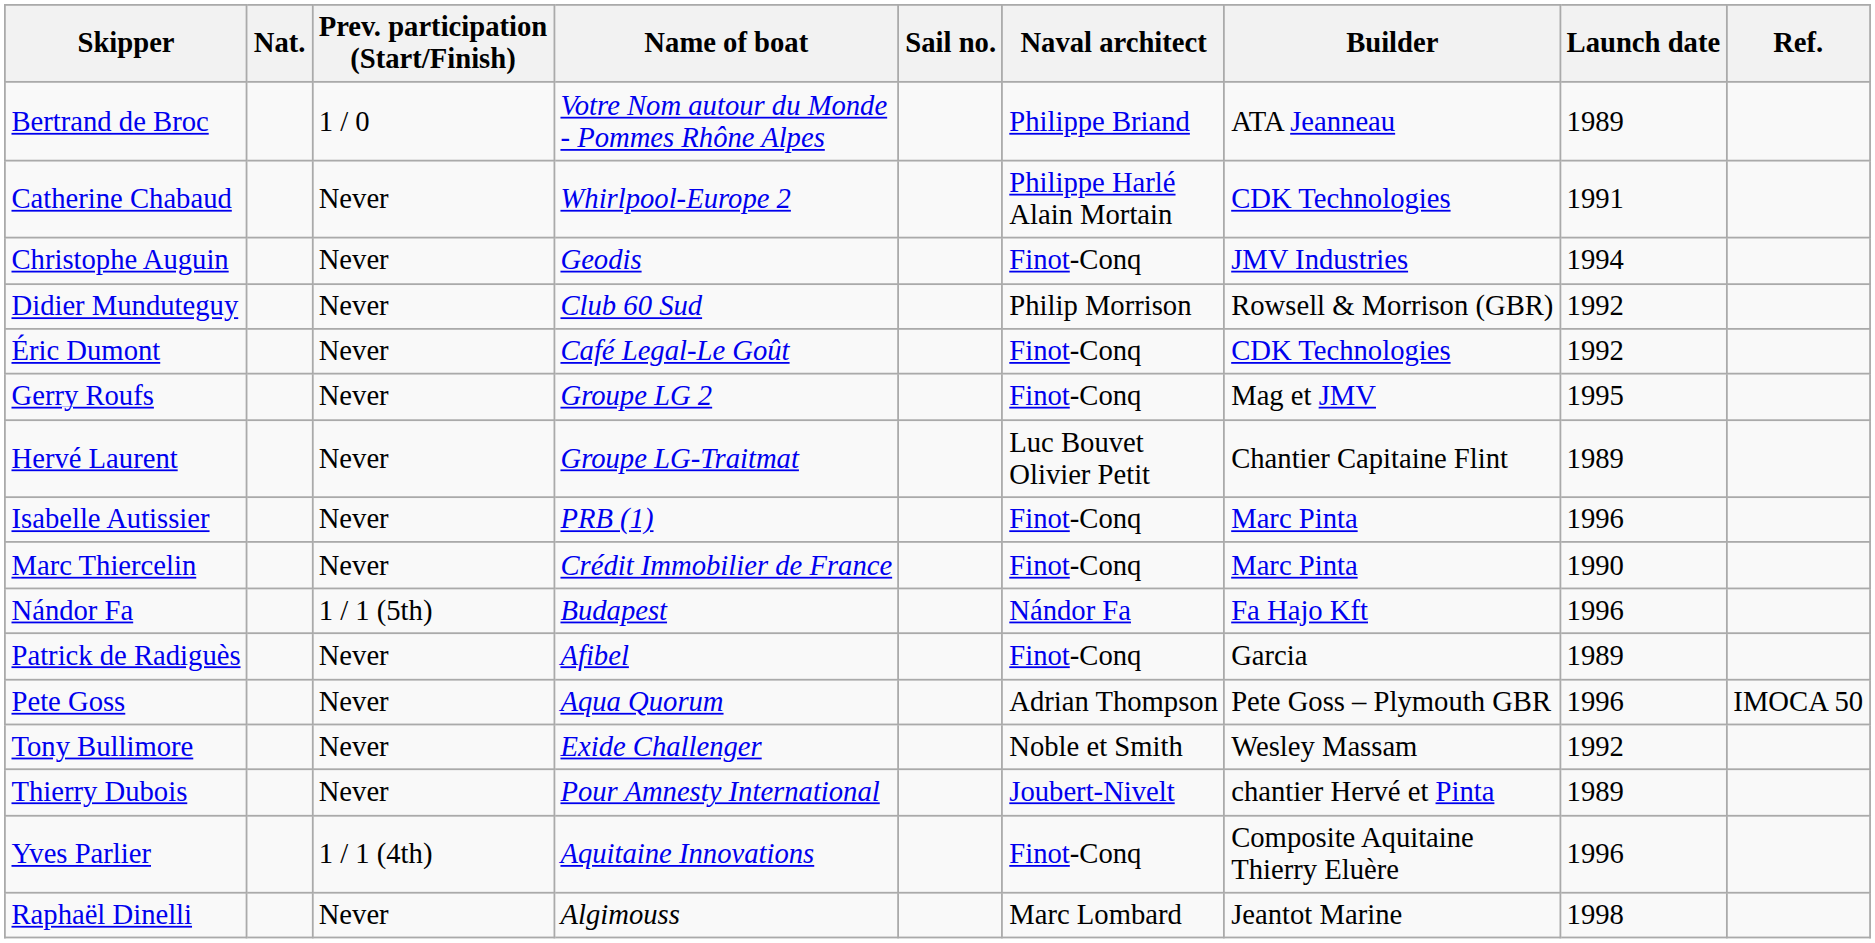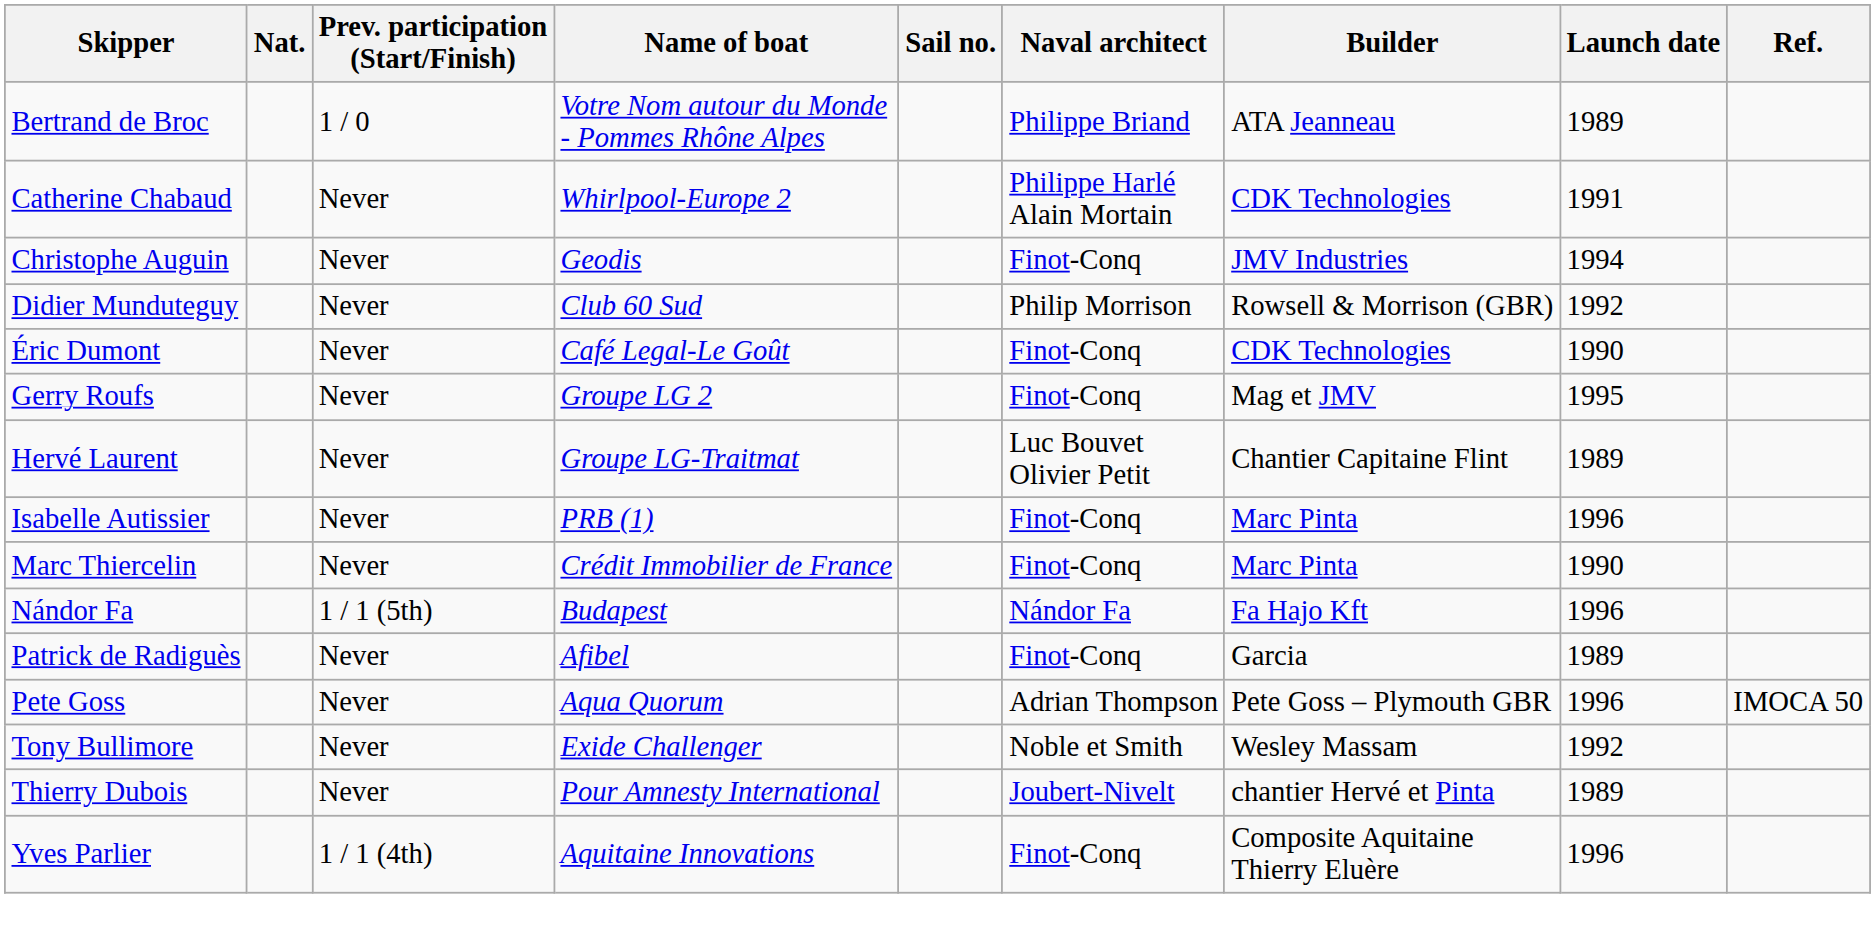Éric Dumont | Launch date: 1992 -> 1990
- row: Raphaël Dinelli | Never | Algimouss | Marc Lombard | Jeantot Marine | 1998
